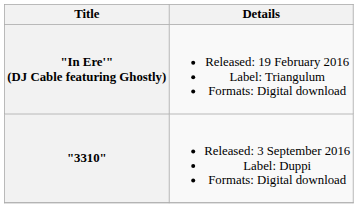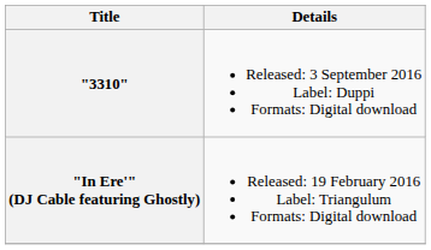rows swapped: "In Ere'" (DJ Cable featuring Ghostly) <-> "3310"
